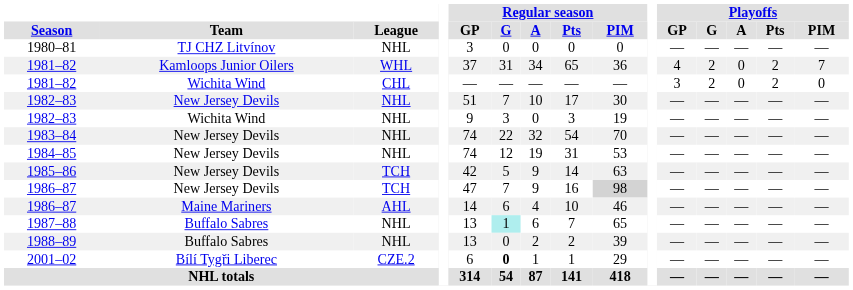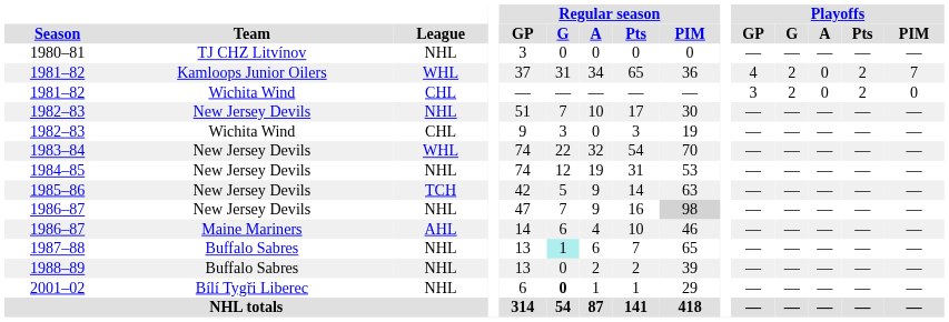1982–83 / Wichita Wind | League: NHL -> CHL
1983–84 | League: NHL -> WHL
1986–87 / New Jersey Devils | League: TCH -> NHL
2001–02 | League: CZE.2 -> NHL
